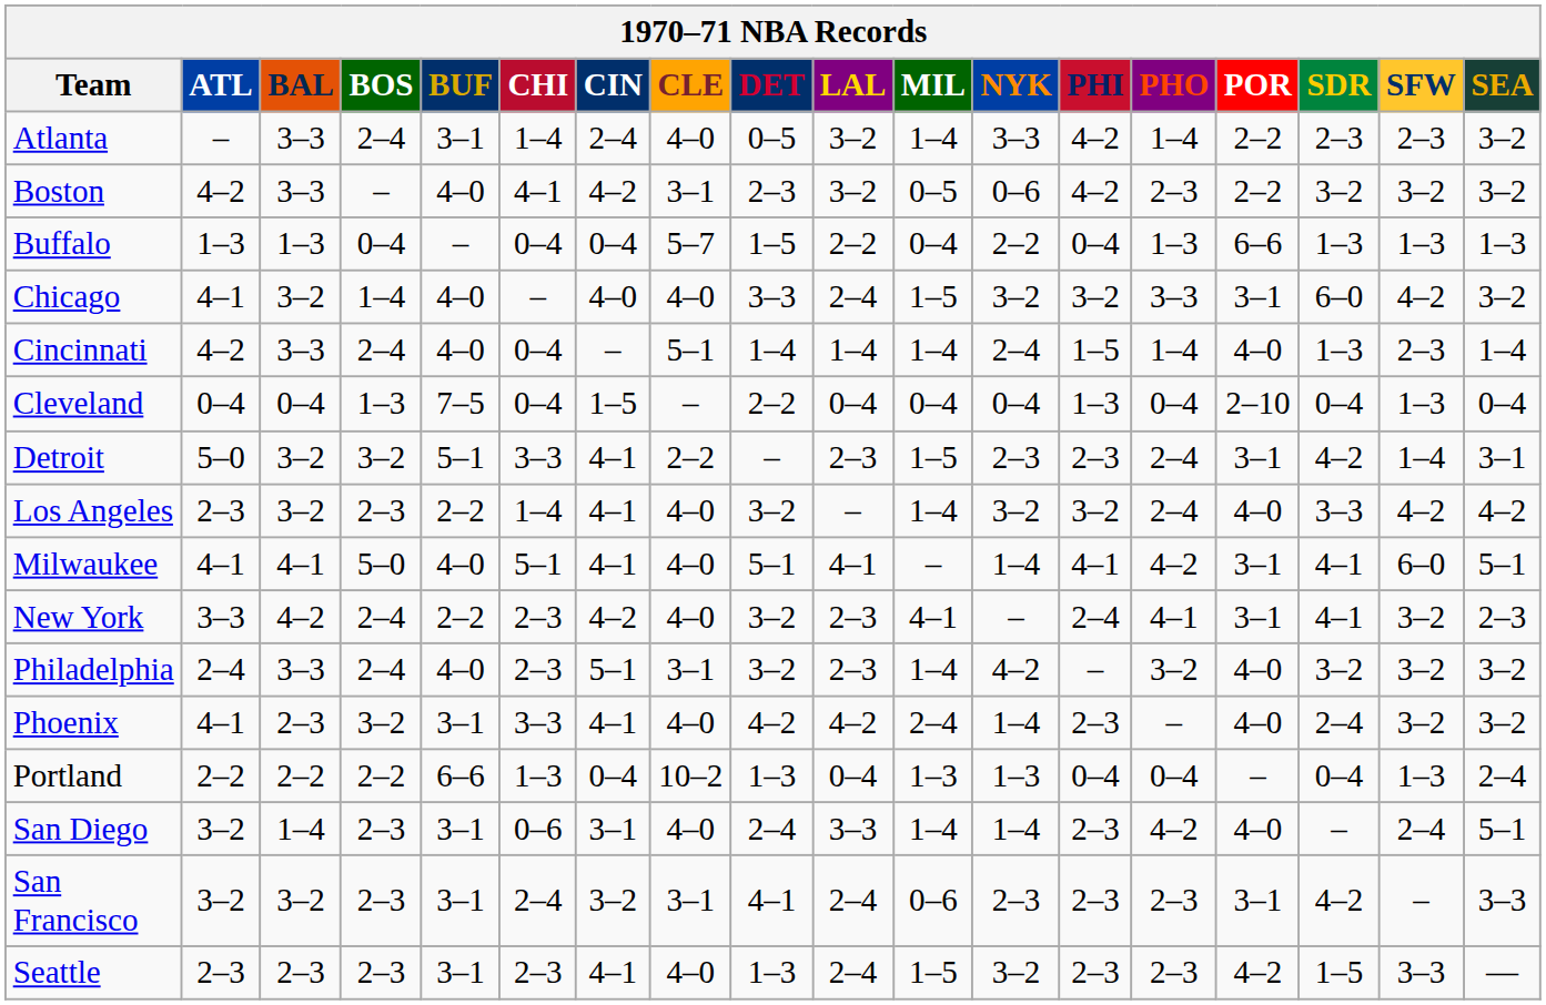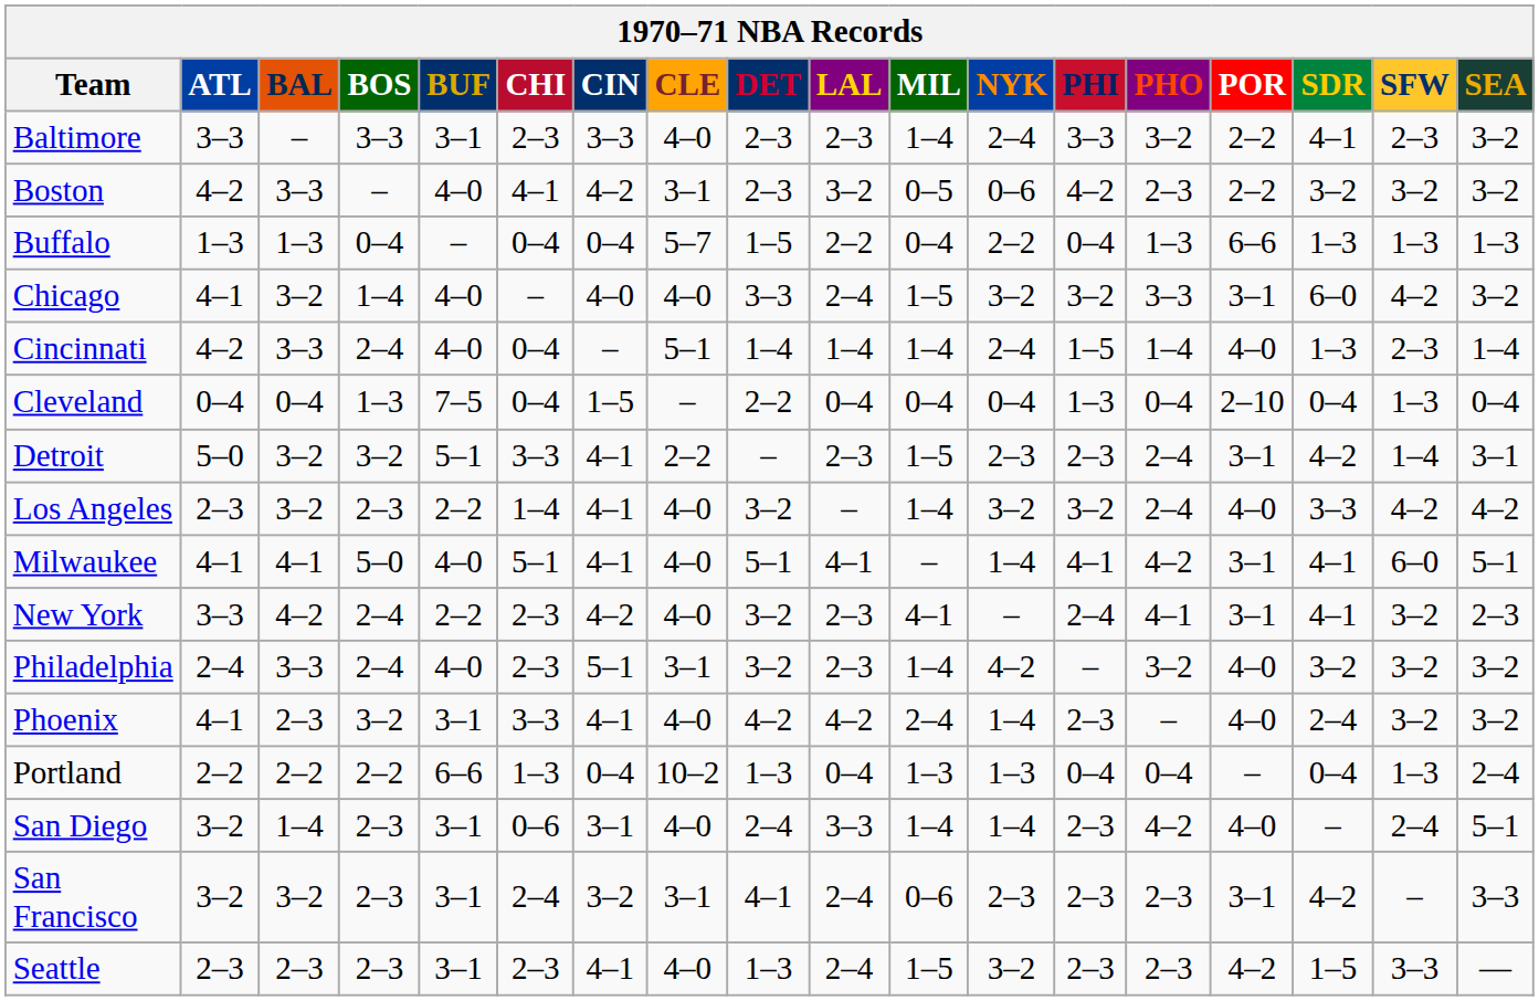- row: Atlanta | – | 3–3 | 2–4 | 3–1 | 1–4 | 2–4 | 4–0 | 0–5 | 3–2 | 1–4 | 3–3 | 4–2 | 1–4 | 2–2 | 2–3 | 2–3 | 3–2
+ row: Baltimore | 3–3 | – | 3–3 | 3–1 | 2–3 | 3–3 | 4–0 | 2–3 | 2–3 | 1–4 | 2–4 | 3–3 | 3–2 | 2–2 | 4–1 | 2–3 | 3–2
